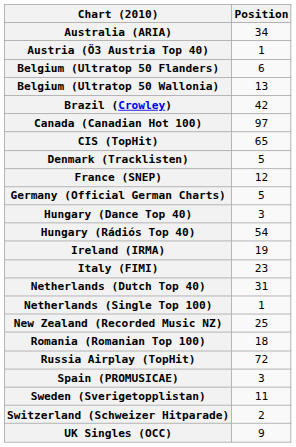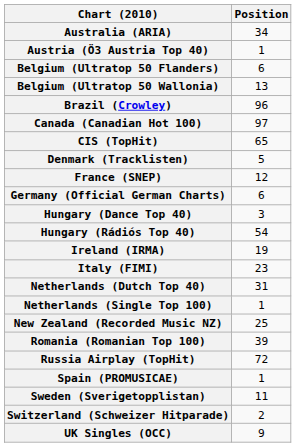Brazil (Crowley) | Position: 42 -> 96
Germany (Official German Charts) | Position: 5 -> 6
Romania (Romanian Top 100) | Position: 18 -> 39
Spain (PROMUSICAE) | Position: 3 -> 1
